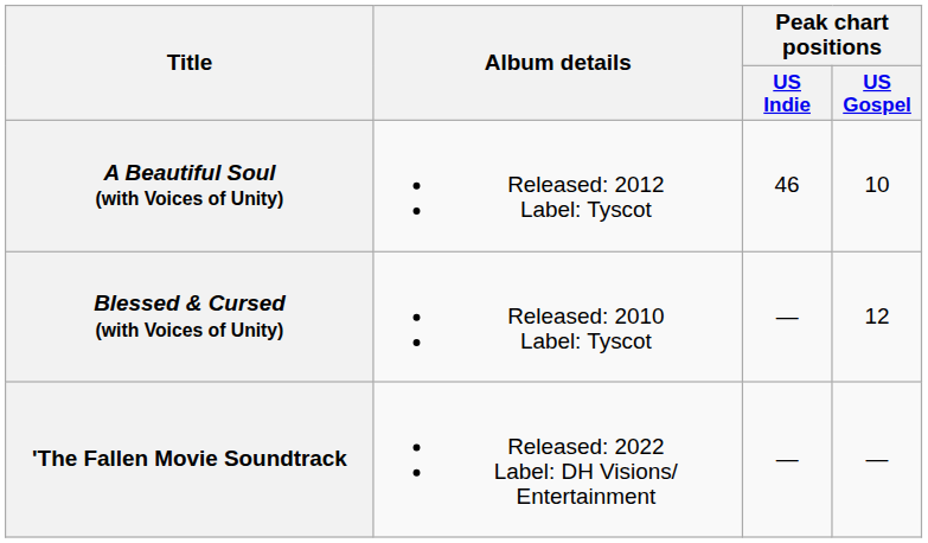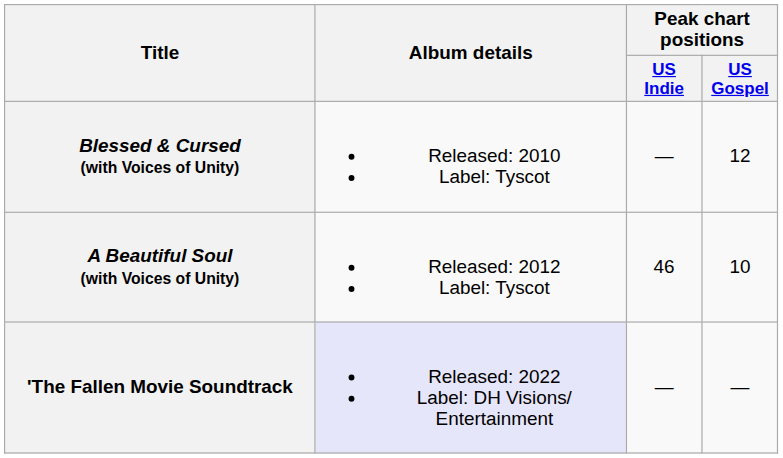rows swapped: Blessed & Cursed (with Voices of Unity) <-> A Beautiful Soul (with Voices of Unity)
'The Fallen Movie Soundtrack | Album details: no background -> lavender background
